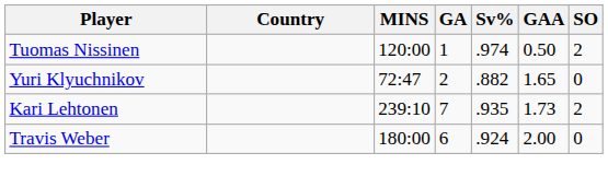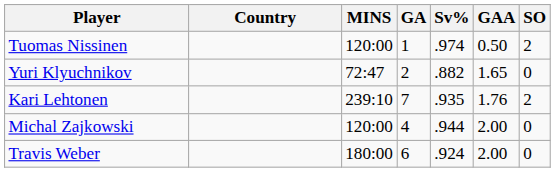Kari Lehtonen | GAA: 1.73 -> 1.76
+ row: Michal Zajkowski | 120:00 | 4 | .944 | 2.00 | 0
